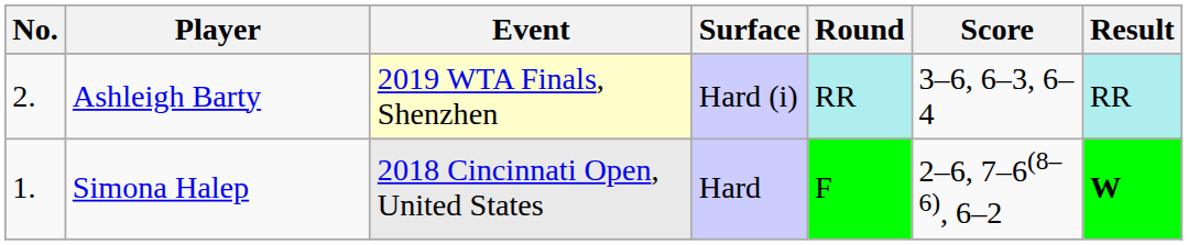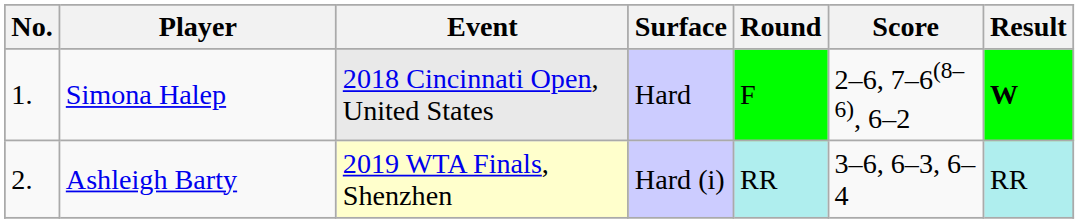rows swapped: Simona Halep <-> Ashleigh Barty
